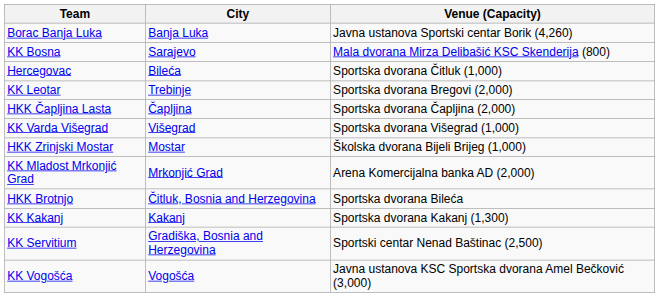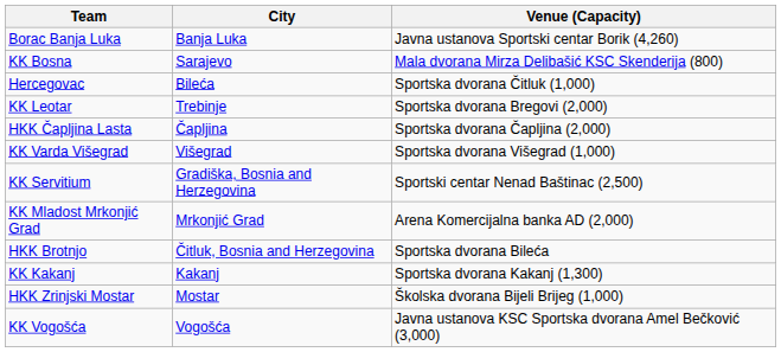rows swapped: KK Servitium <-> HKK Zrinjski Mostar
